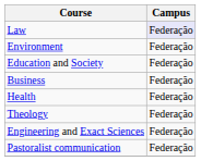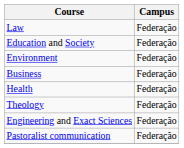Law | Campus: lavender background -> no background
rows swapped: Education and Society <-> Environment
